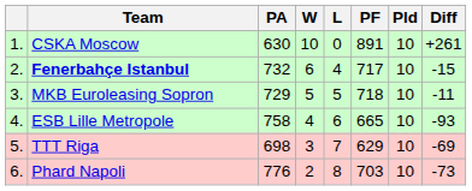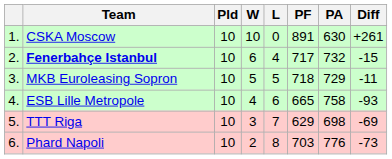columns swapped: Pld <-> PA
